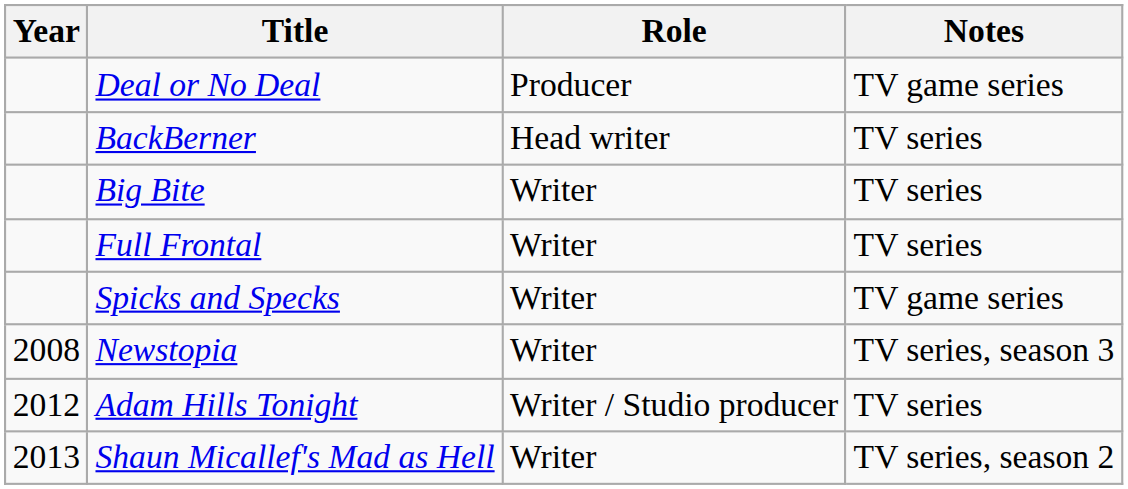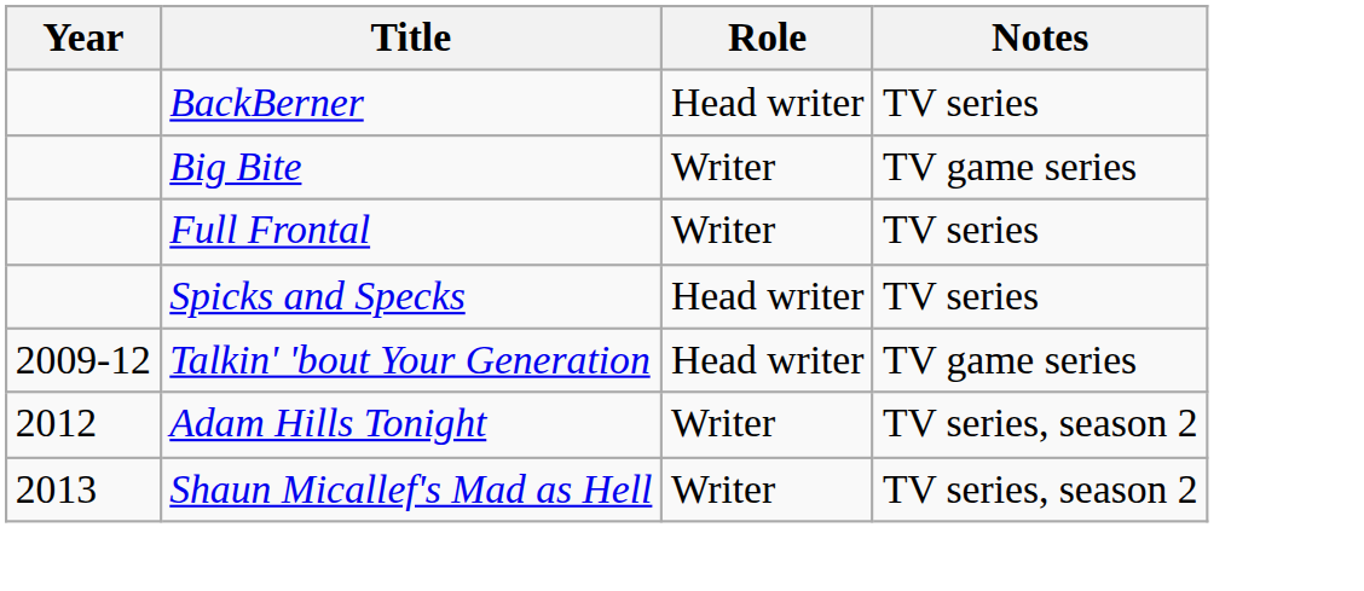- row: Deal or No Deal | Producer | TV game series
Big Bite | Notes: TV series -> TV game series
Spicks and Specks | Role: Writer -> Head writer
Spicks and Specks | Notes: TV game series -> TV series
- row: 2008 | Newstopia | Writer | TV series, season 3
+ row: 2009-12 | Talkin' 'bout Your Generation | Head writer | TV game series
Adam Hills Tonight | Role: Writer / Studio producer -> Writer
Adam Hills Tonight | Notes: TV series -> TV series, season 2
